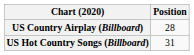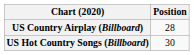US Hot Country Songs (Billboard) | Position: 31 -> 30
